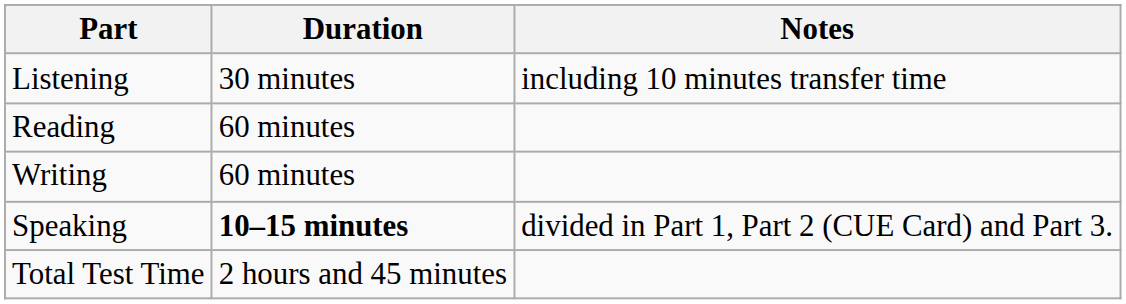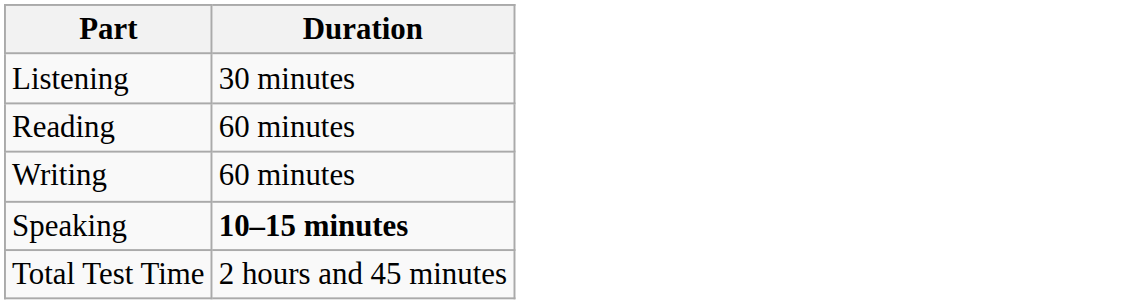- column: Notes | including 10 minutes transfer time | divided in Part 1, Part 2 (CUE Card) and Part 3.
